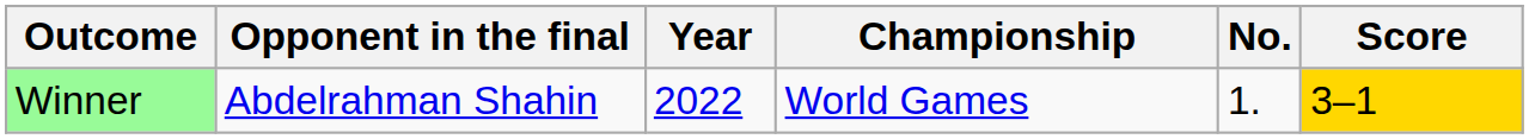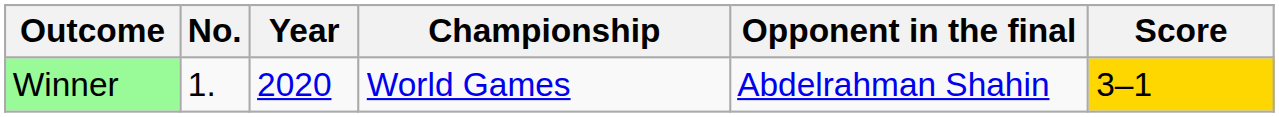columns swapped: No. <-> Opponent in the final
Winner | Year: 2022 -> 2020
